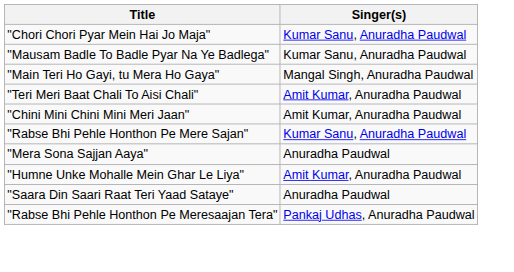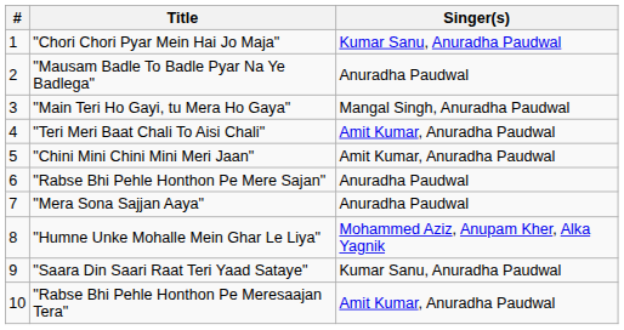+ column: # | 1 | 2 | 3 | 4 | 5 | 6 | 7 | 8 | 9 | 10
"Mausam Badle To Badle Pyar Na Ye Badlega" | Singer(s): Kumar Sanu, Anuradha Paudwal -> Anuradha Paudwal
"Rabse Bhi Pehle Honthon Pe Mere Sajan" | Singer(s): Kumar Sanu, Anuradha Paudwal -> Anuradha Paudwal
"Humne Unke Mohalle Mein Ghar Le Liya" | Singer(s): Amit Kumar, Anuradha Paudwal -> Mohammed Aziz, Anupam Kher, Alka Yagnik
"Saara Din Saari Raat Teri Yaad Sataye" | Singer(s): Anuradha Paudwal -> Kumar Sanu, Anuradha Paudwal
"Rabse Bhi Pehle Honthon Pe Meresaajan Tera" | Singer(s): Pankaj Udhas, Anuradha Paudwal -> Amit Kumar, Anuradha Paudwal
